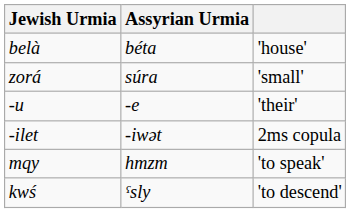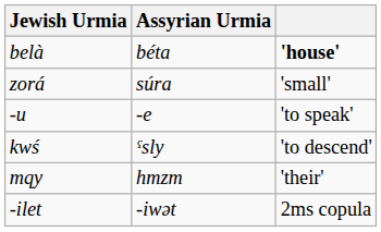belà | column 3: normal -> bold
-u | column 3: 'their' -> 'to speak'
rows swapped: -ilet <-> kwś
mqy | column 3: 'to speak' -> 'their'
